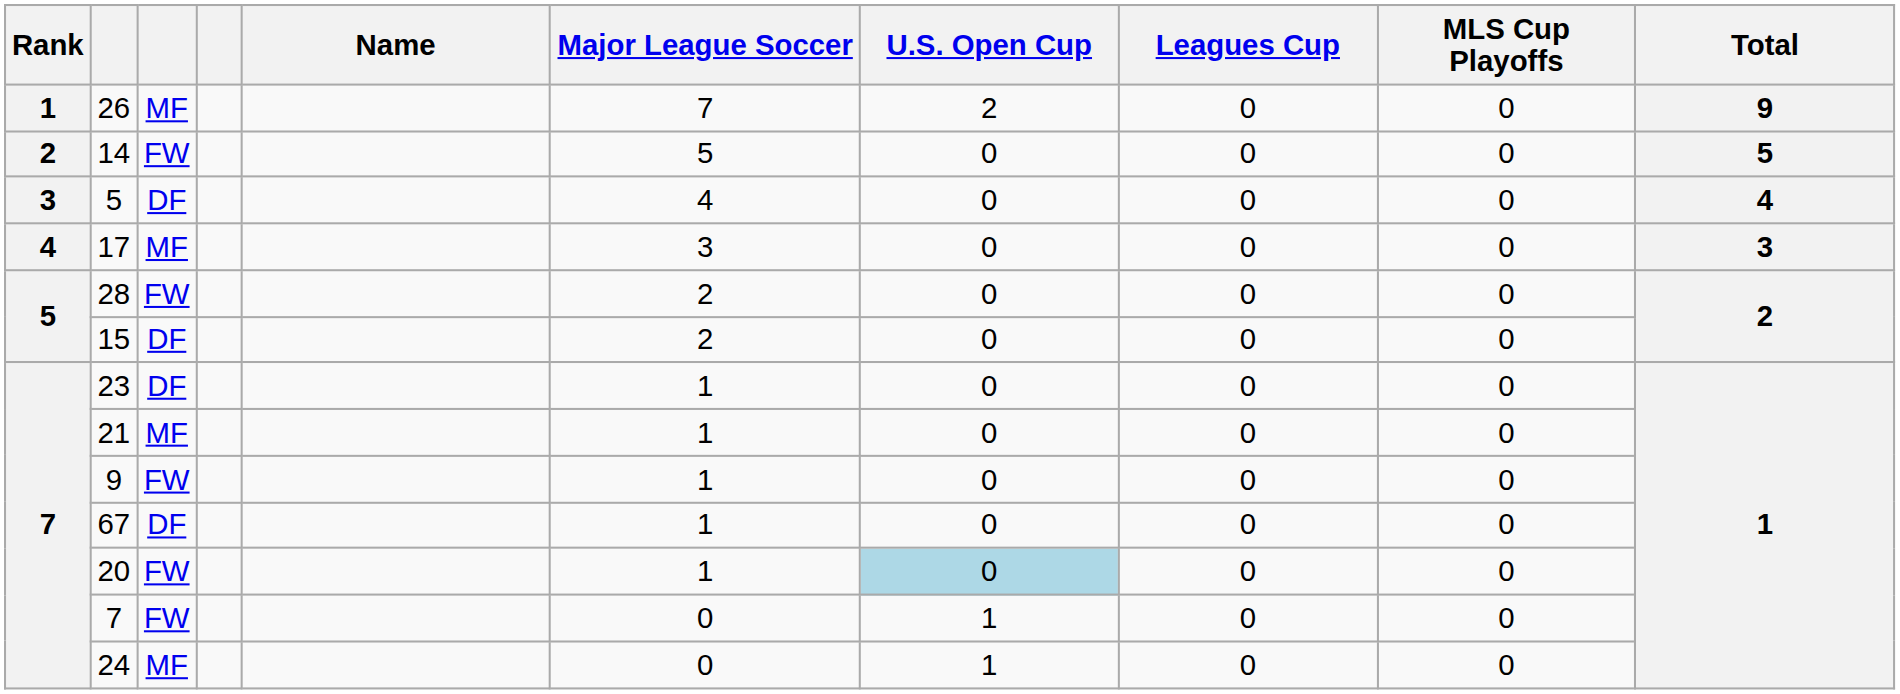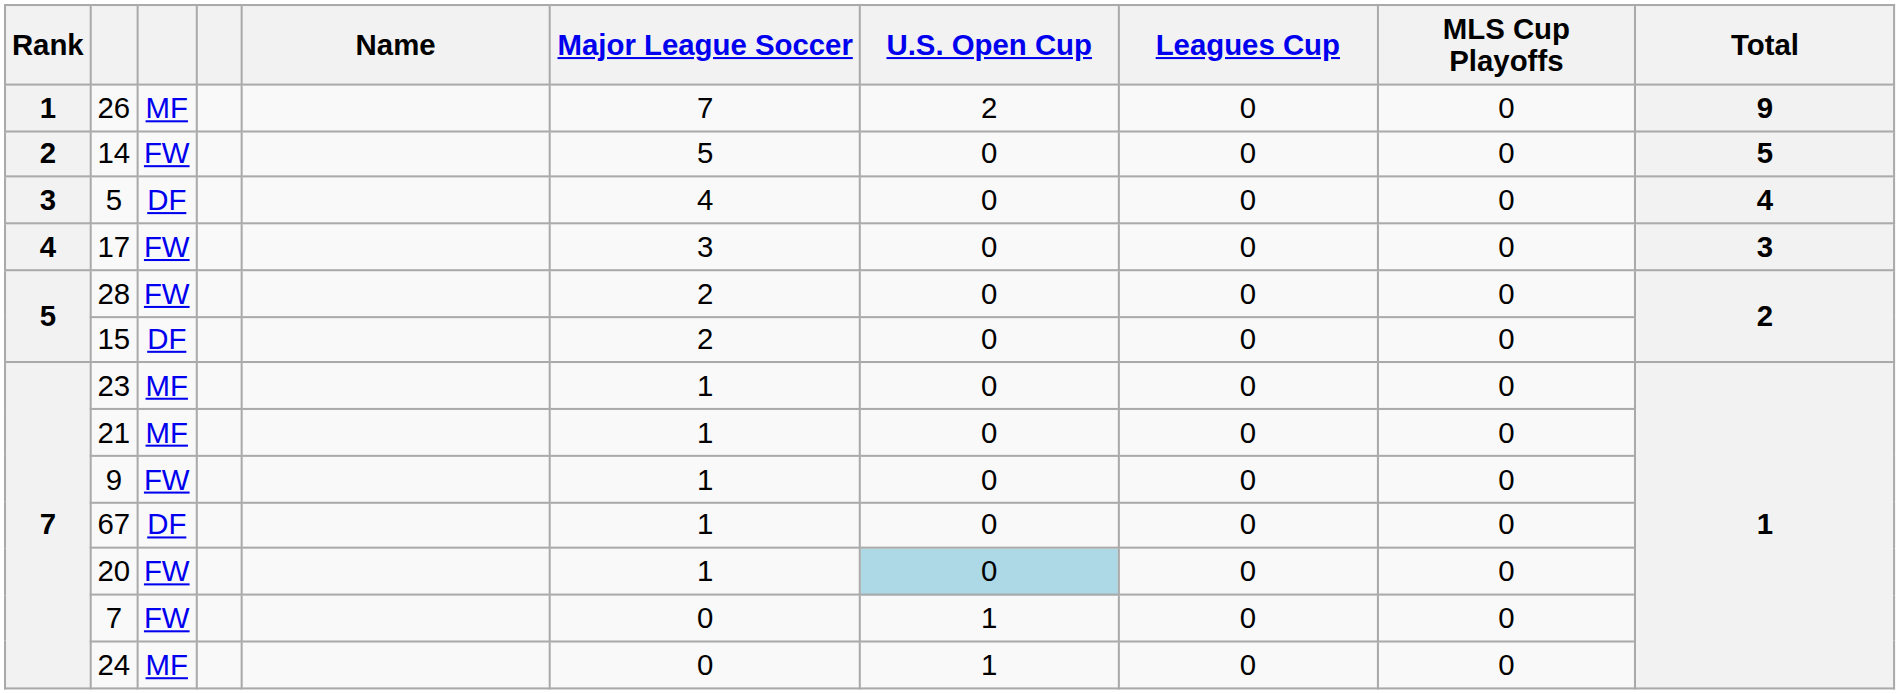17 | column 3: MF -> FW
23 | column 3: DF -> MF
